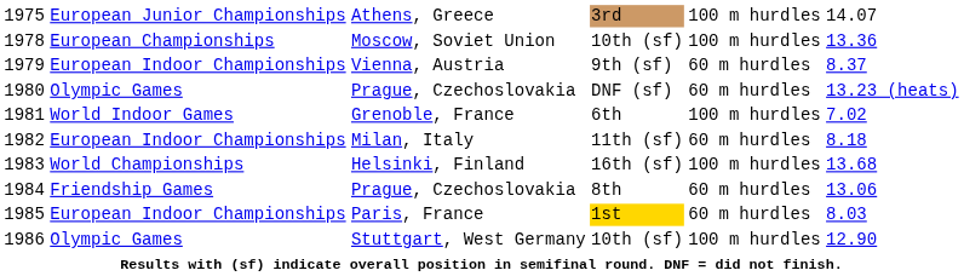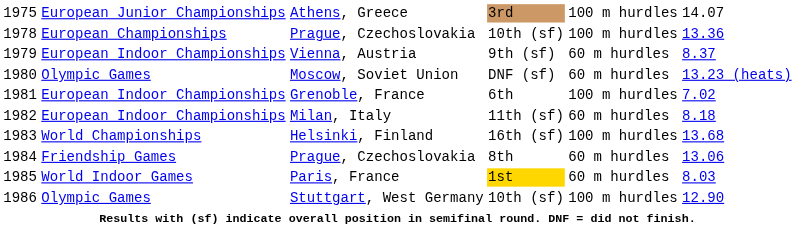1978 | column 3: Moscow, Soviet Union -> Prague, Czechoslovakia
1980 | column 3: Prague, Czechoslovakia -> Moscow, Soviet Union
1981 | column 2: World Indoor Games -> European Indoor Championships
1985 | column 2: European Indoor Championships -> World Indoor Games
